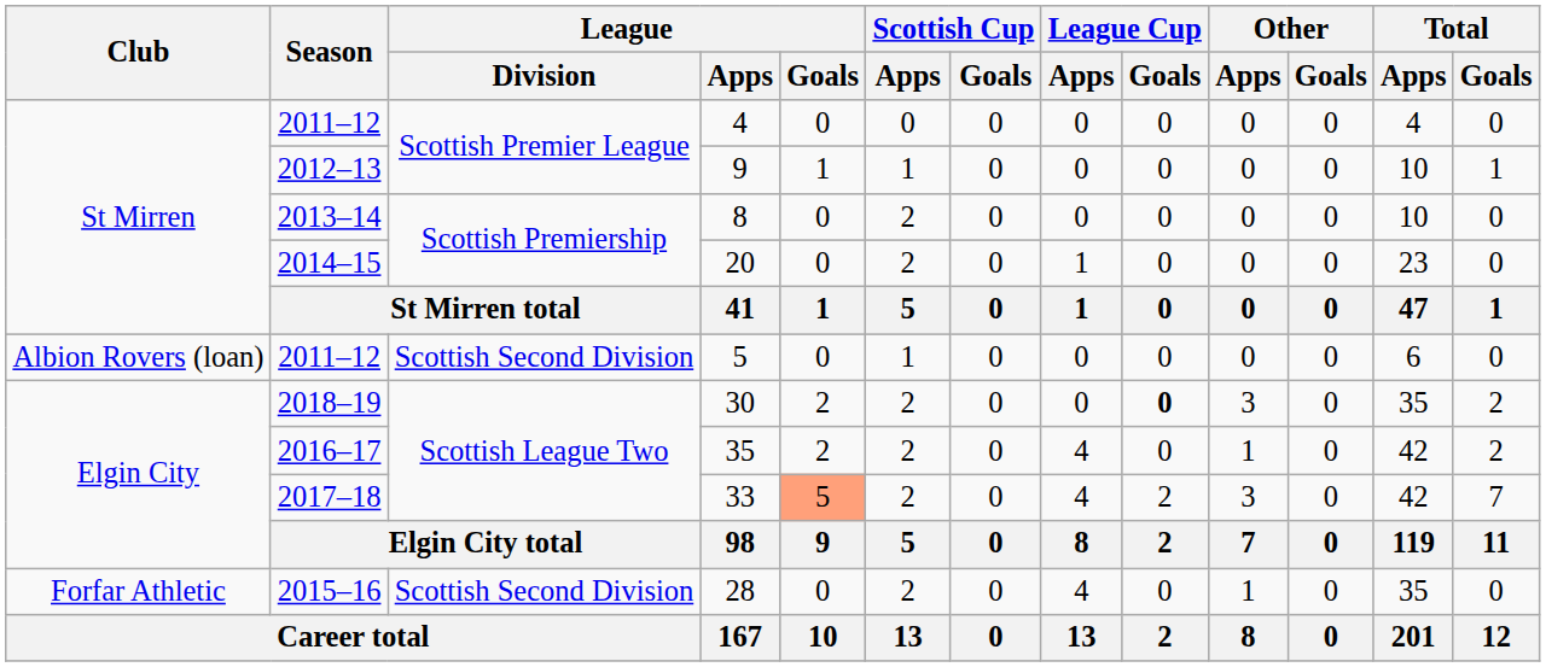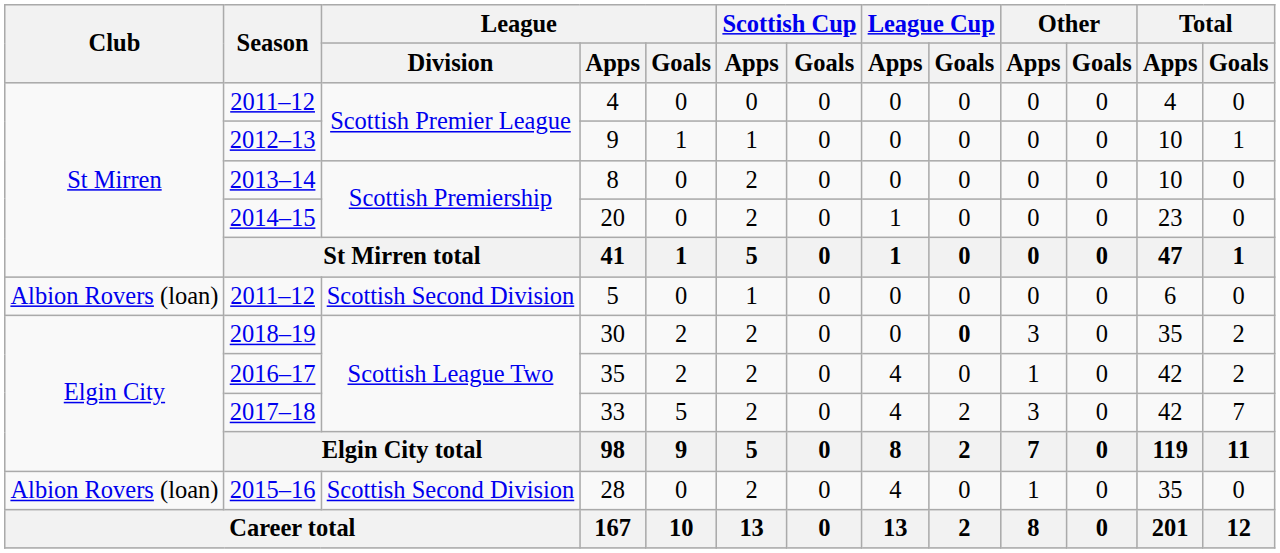33 | League / Goals: lightsalmon background -> no background
28 | Club: Forfar Athletic -> Albion Rovers (loan)
